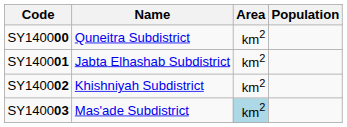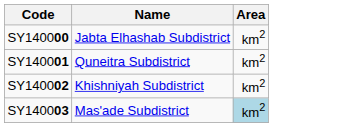- column: Population
SY140000 | Name: Quneitra Subdistrict -> Jabta Elhashab Subdistrict
SY140001 | Name: Jabta Elhashab Subdistrict -> Quneitra Subdistrict
